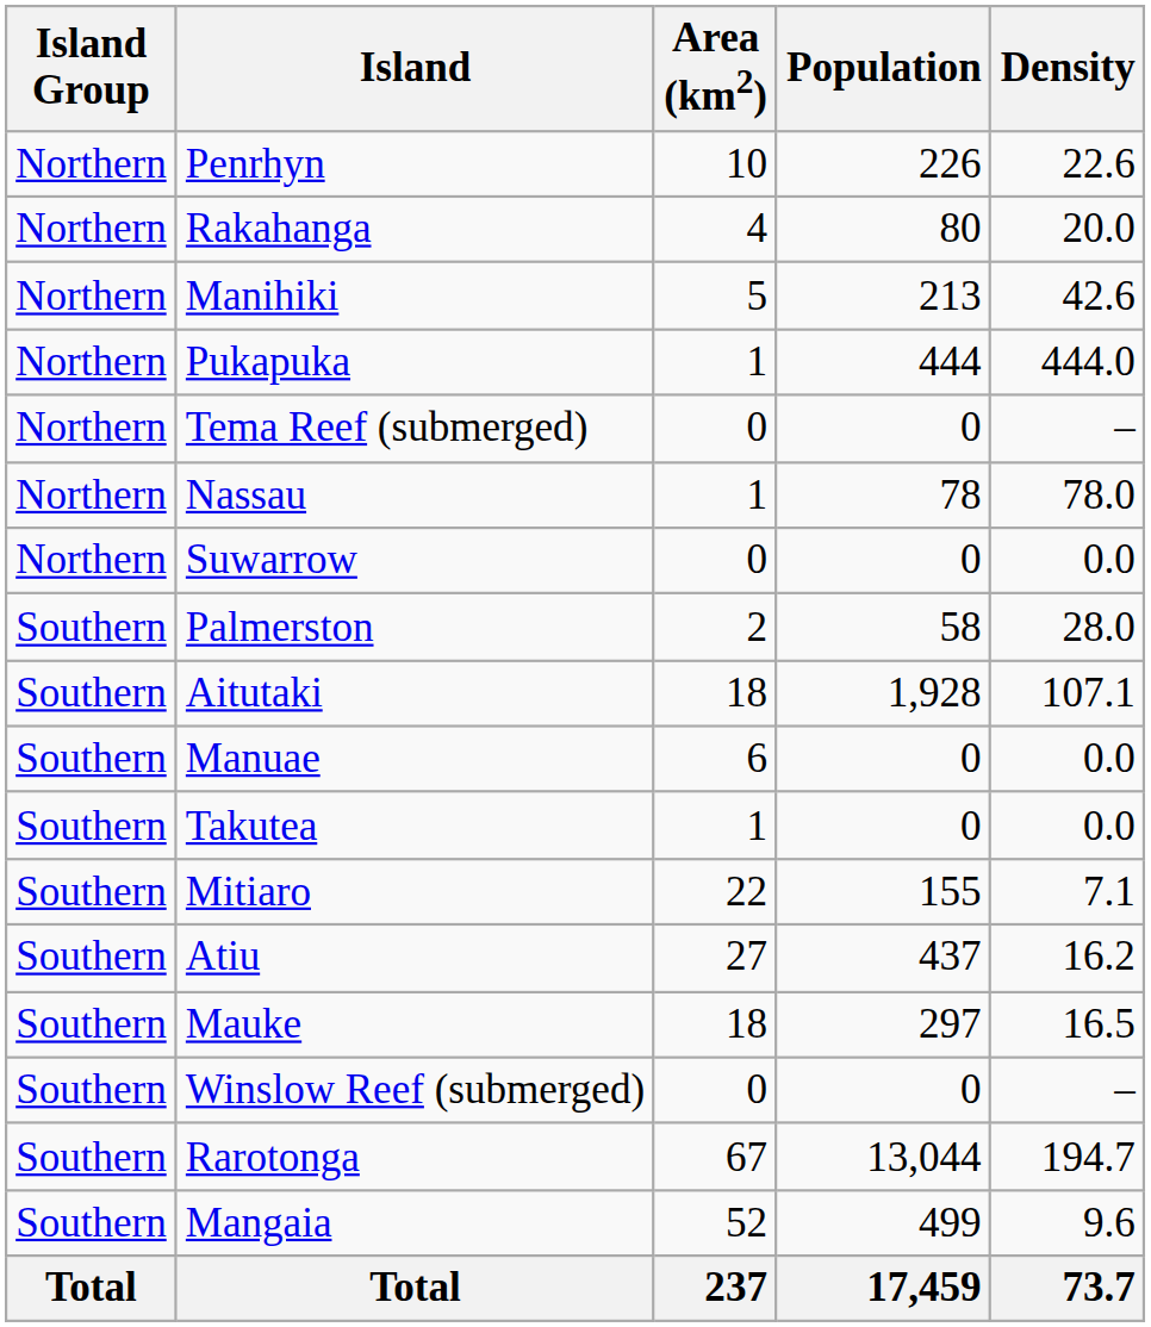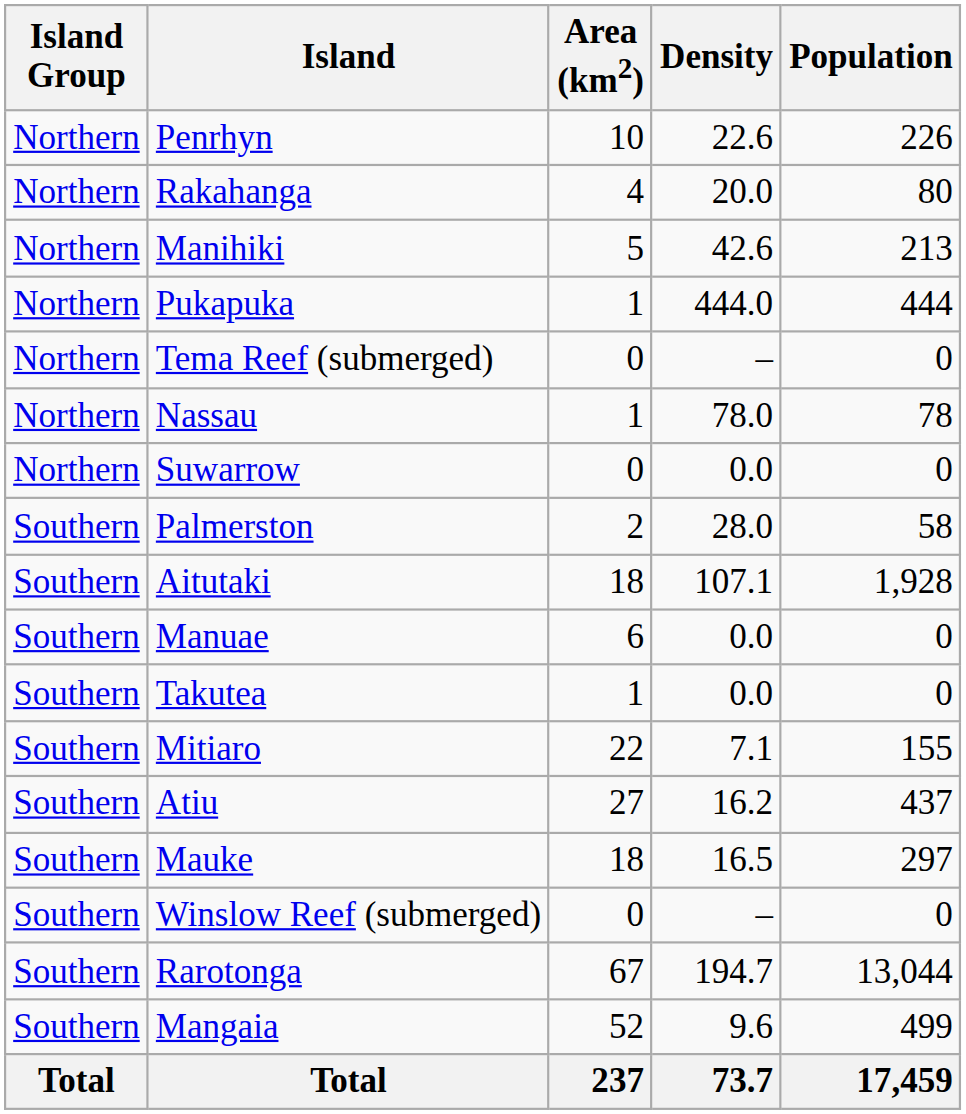columns swapped: Population <-> Density
